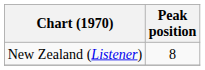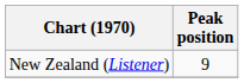New Zealand (Listener) | Peak position: 8 -> 9
